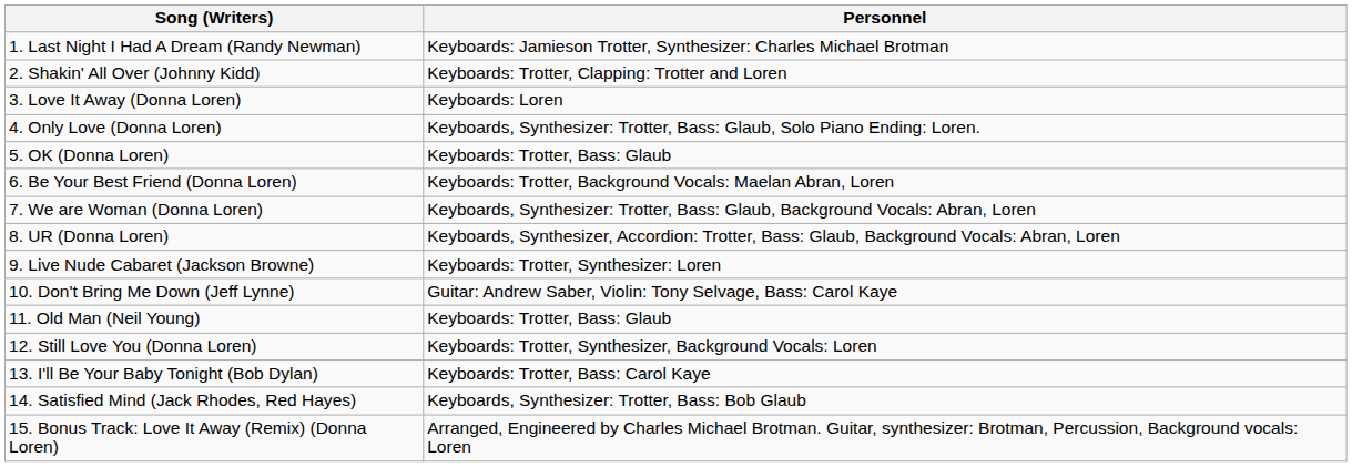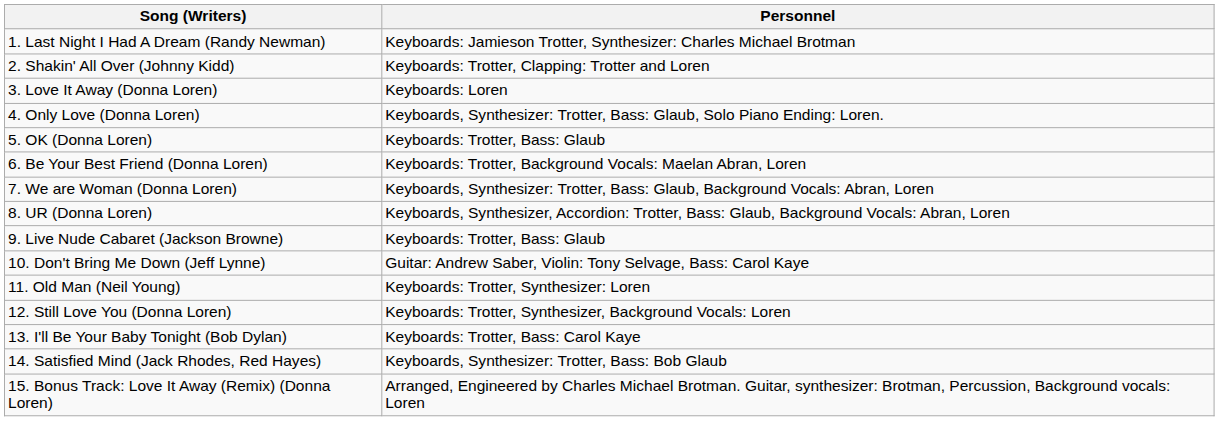9. Live Nude Cabaret (Jackson Browne) | Personnel: Keyboards: Trotter, Synthesizer: Loren -> Keyboards: Trotter, Bass: Glaub
11. Old Man (Neil Young) | Personnel: Keyboards: Trotter, Bass: Glaub -> Keyboards: Trotter, Synthesizer: Loren
